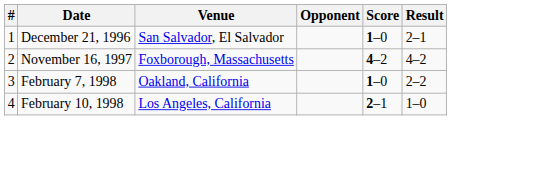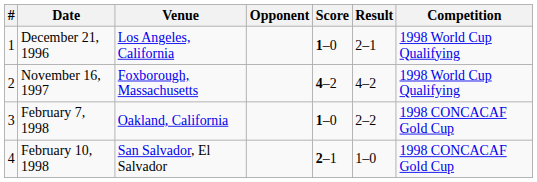+ column: Competition | 1998 World Cup Qualifying | 1998 World Cup Qualifying | 1998 CONCACAF Gold Cup | 1998 CONCACAF Gold Cup
December 21, 1996 | Venue: San Salvador, El Salvador -> Los Angeles, California
February 10, 1998 | Venue: Los Angeles, California -> San Salvador, El Salvador
